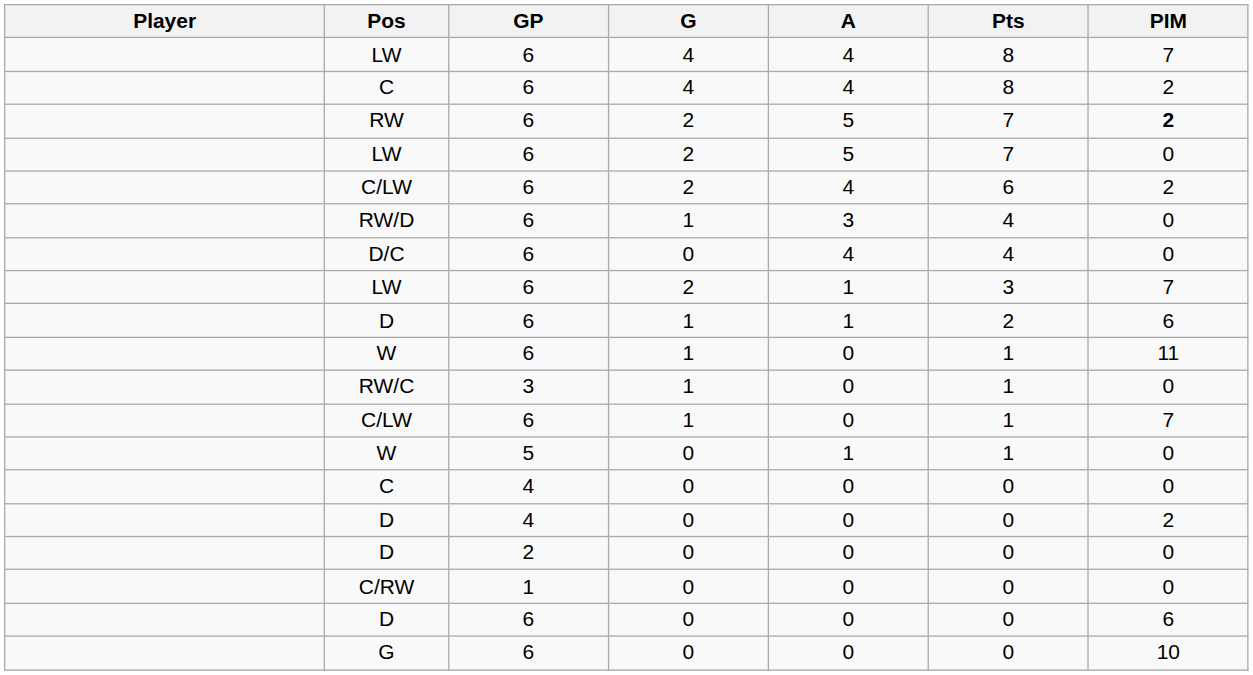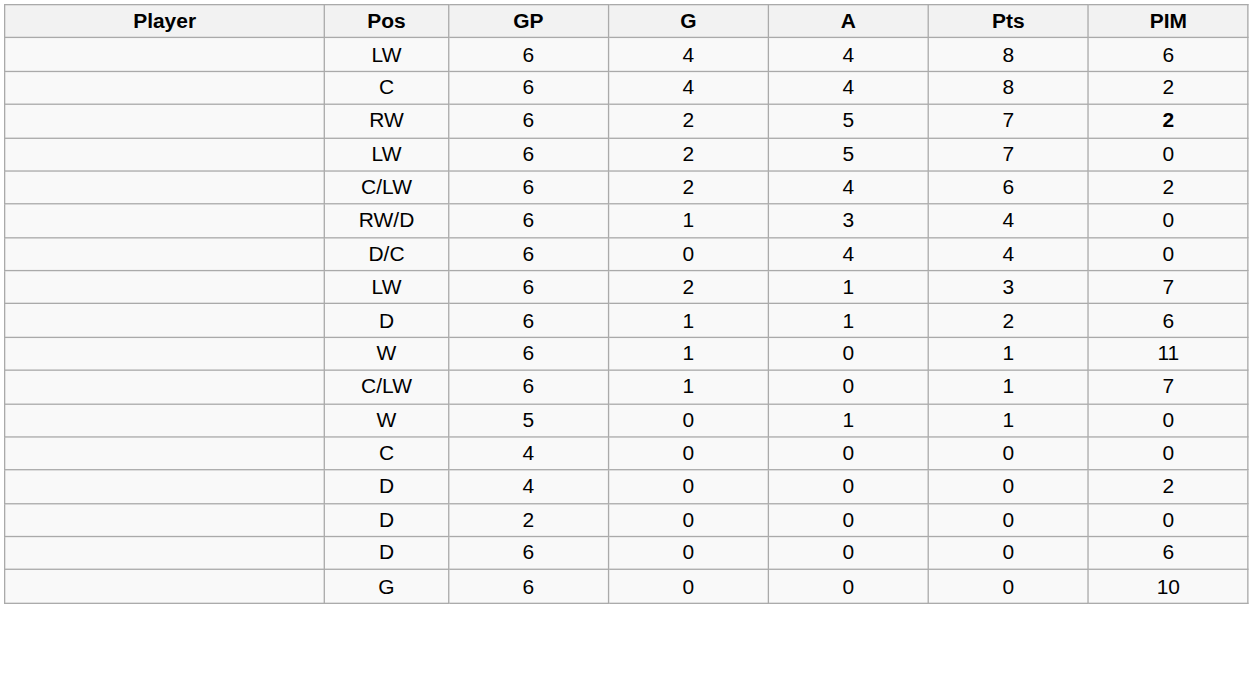LW / 4 | PIM: 7 -> 6
- row: RW/C | 3 | 1 | 0 | 1 | 0
- row: C/RW | 1 | 0 | 0 | 0 | 0
